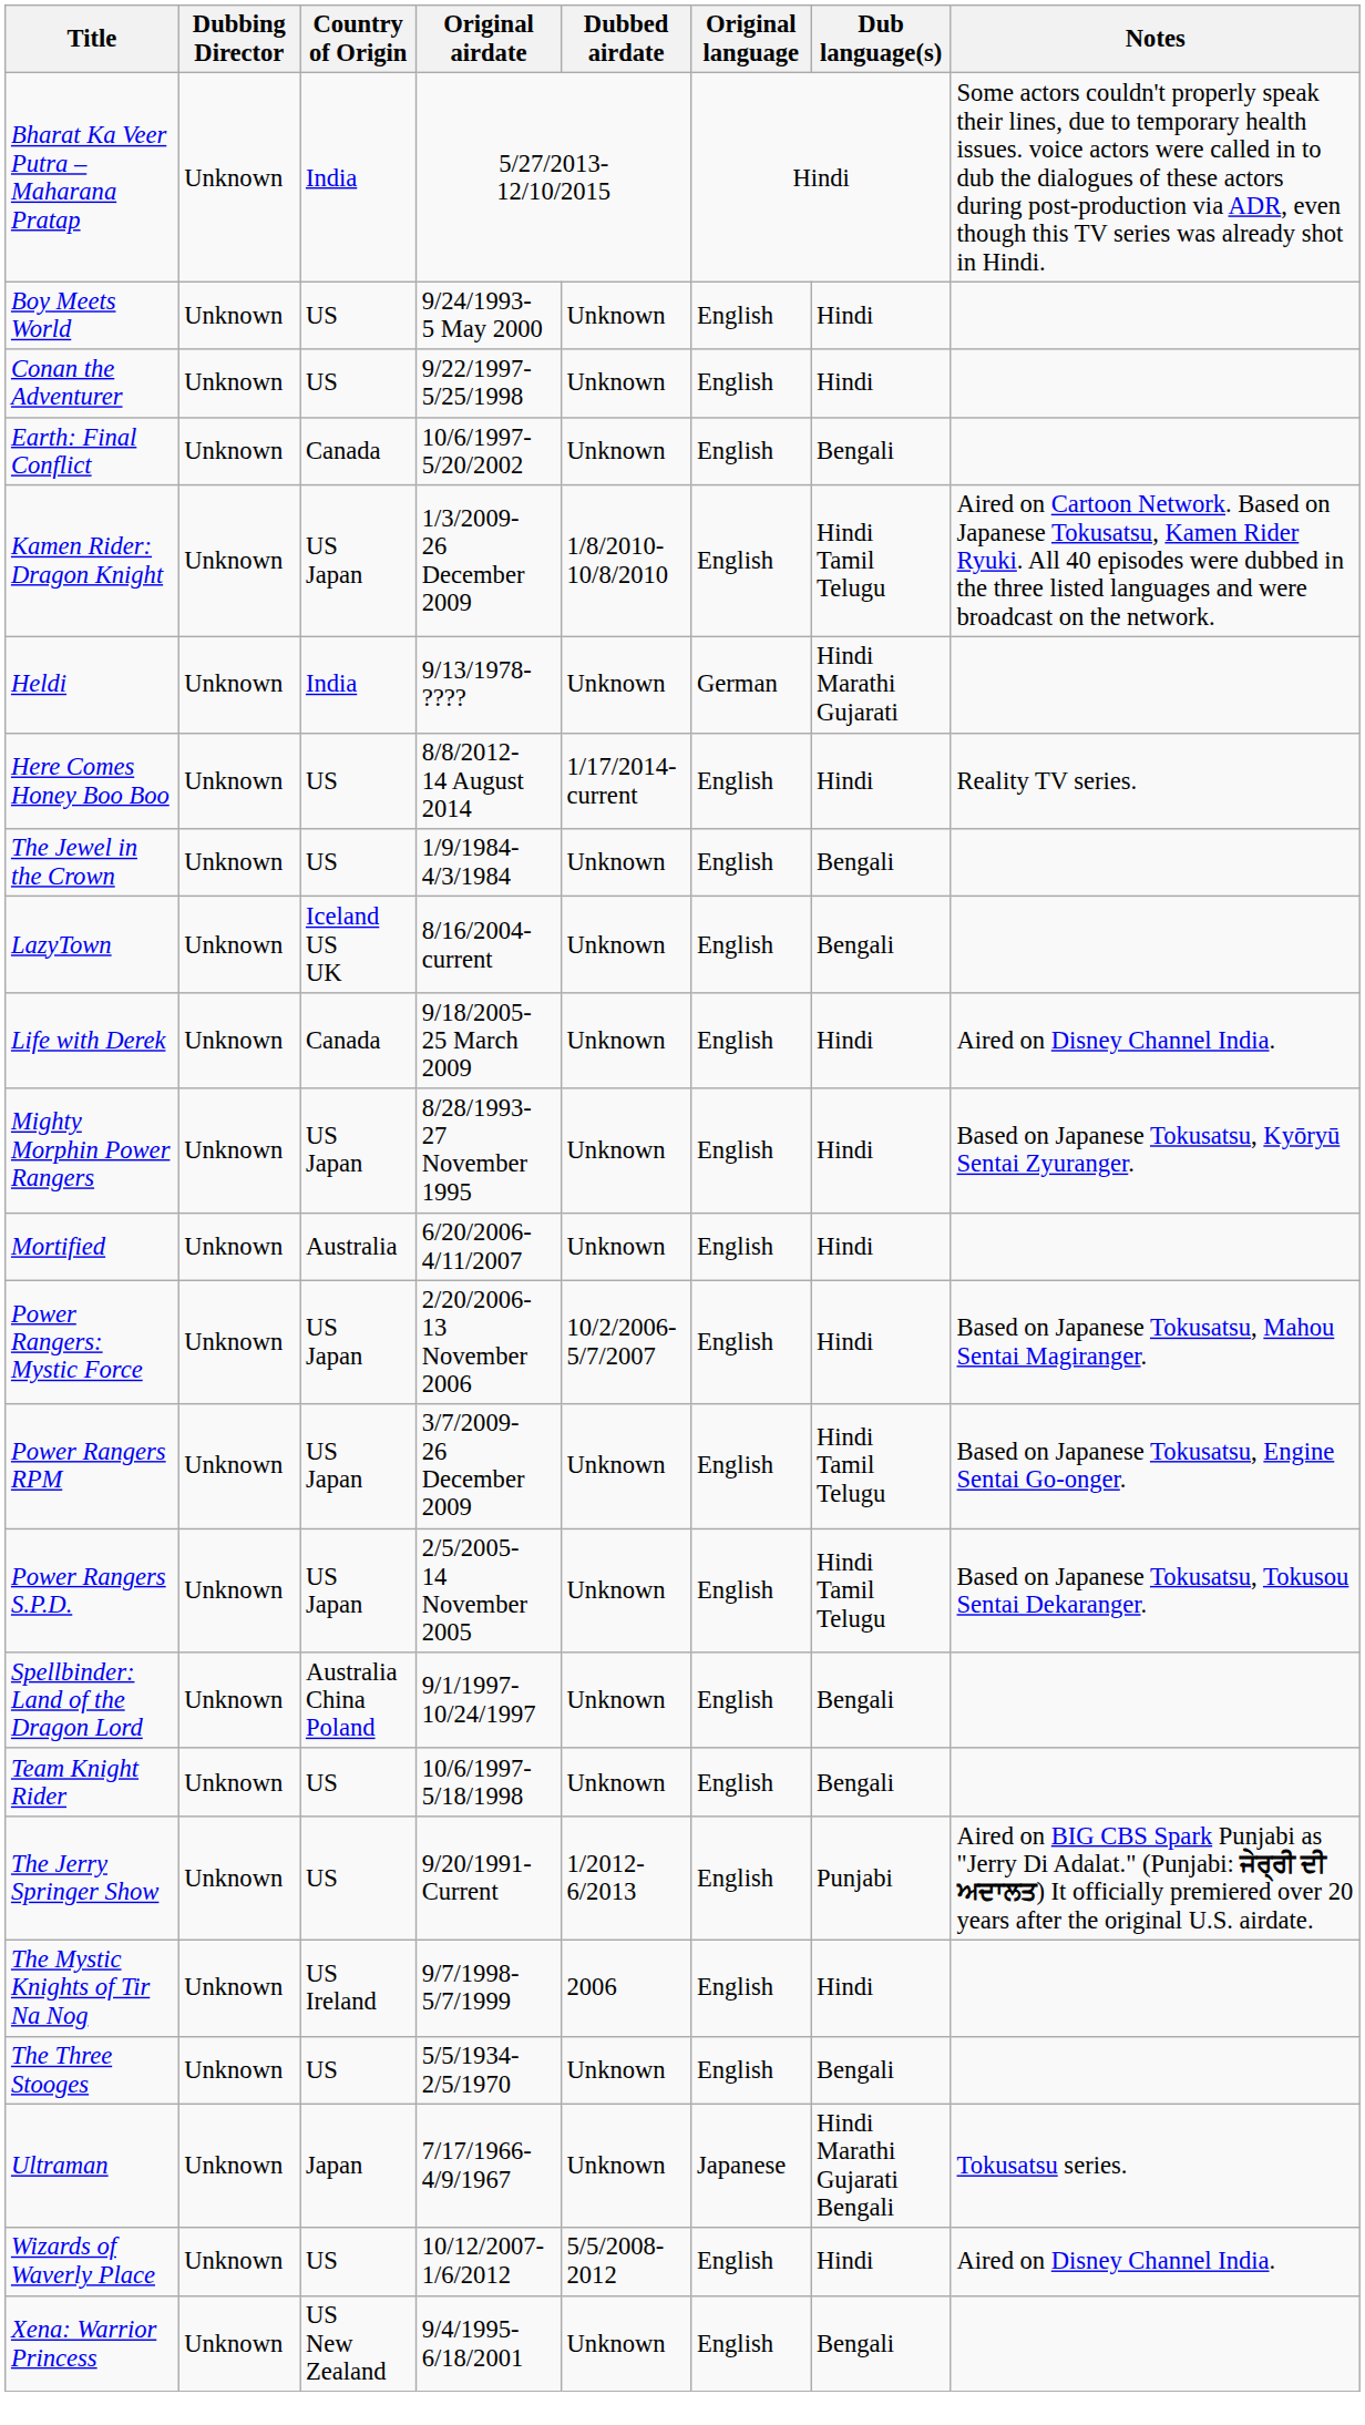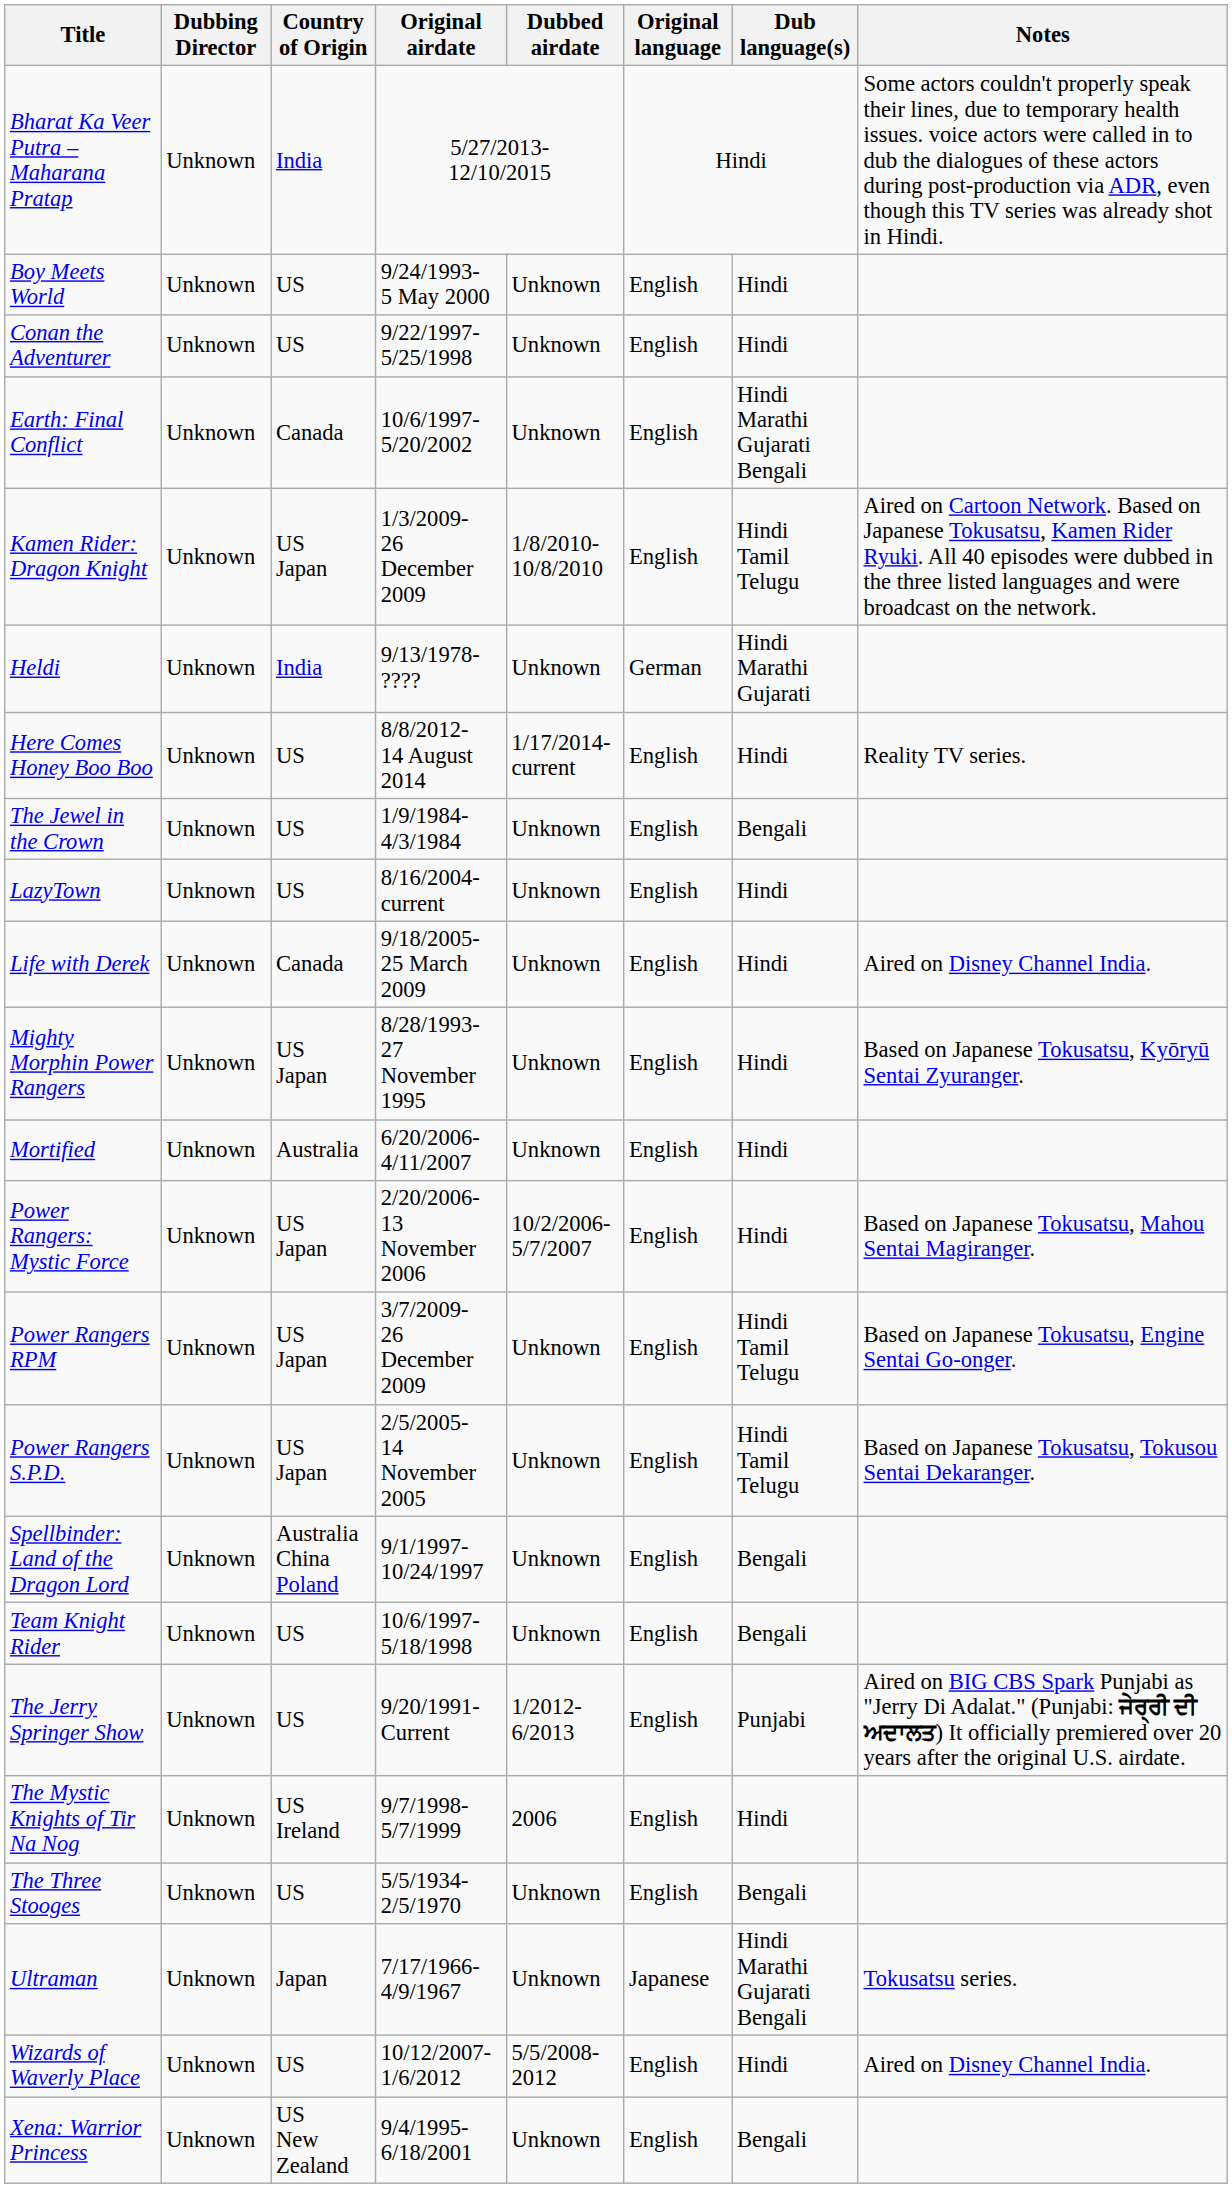Earth: Final Conflict | Dub language(s): Bengali -> Hindi Marathi Gujarati Bengali
LazyTown | Country of Origin: Iceland US UK -> US
LazyTown | Dub language(s): Bengali -> Hindi
